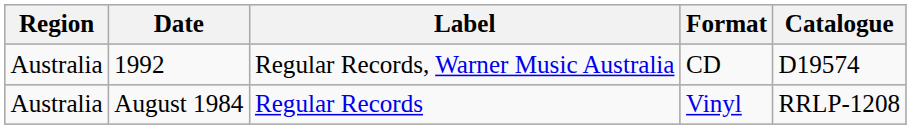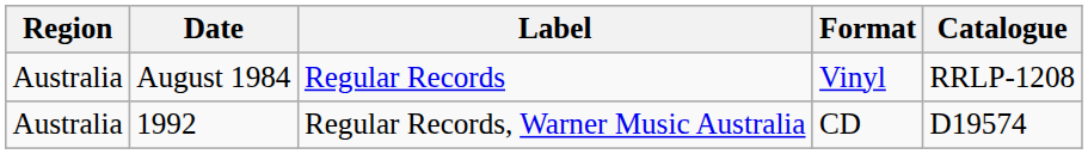rows swapped: August 1984 <-> 1992
